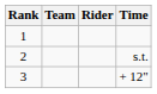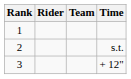columns swapped: Rider <-> Team
